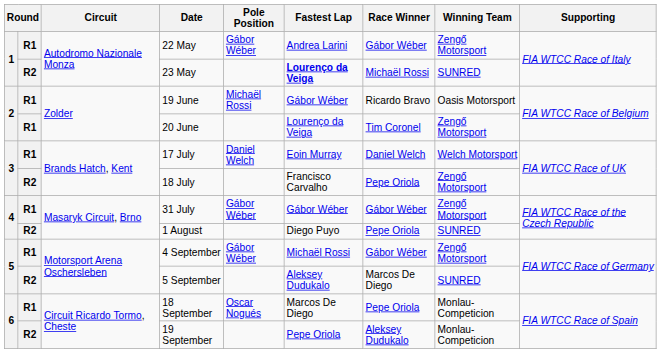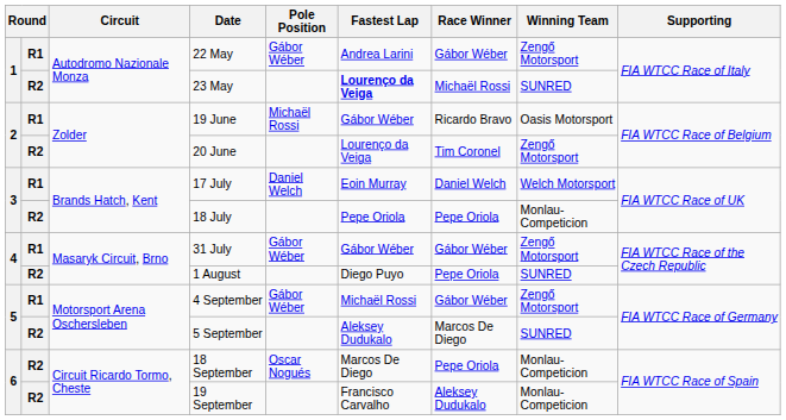20 June | column 2: R1 -> R2
18 July | Fastest Lap: Francisco Carvalho -> Pepe Oriola
18 July | Winning Team: Zengő Motorsport -> Monlau-Competicion
18 September | column 2: R1 -> R2
19 September | Fastest Lap: Pepe Oriola -> Francisco Carvalho
